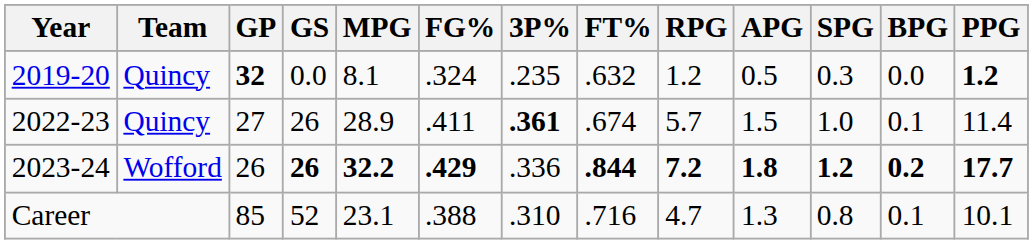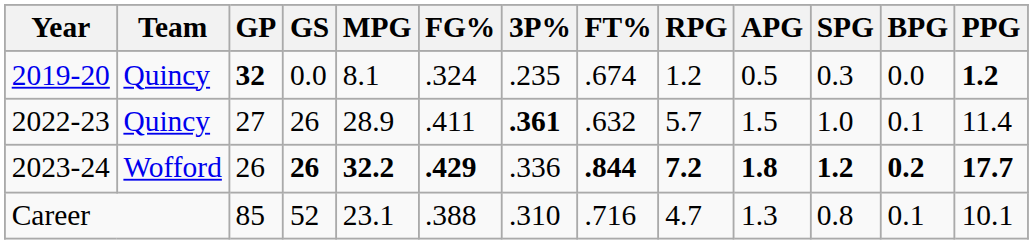2019-20 | FT%: .632 -> .674
2022-23 | FT%: .674 -> .632
